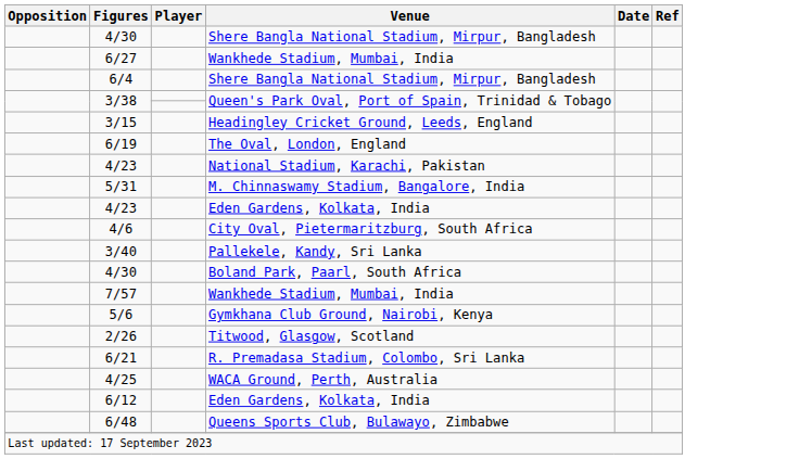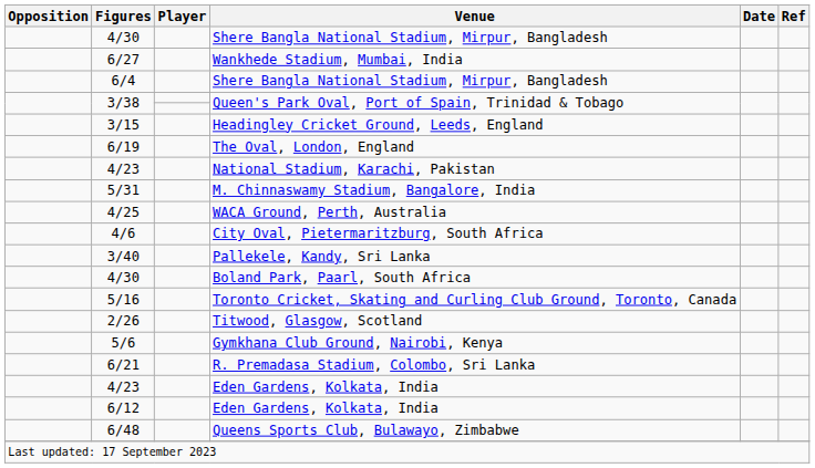rows swapped: 4/23 / Eden Gardens, Kolkata, India <-> 4/25
- row: 7/57 | Wankhede Stadium, Mumbai, India
+ row: 5/16 | Toronto Cricket, Skating and Curling Club Ground, Toronto, Canada
rows swapped: 2/26 <-> 5/6
